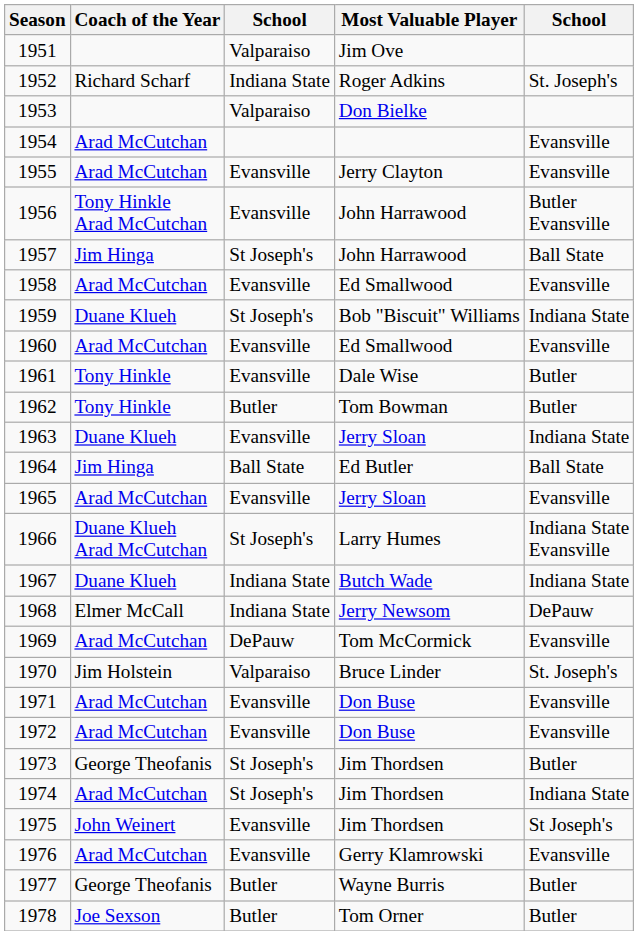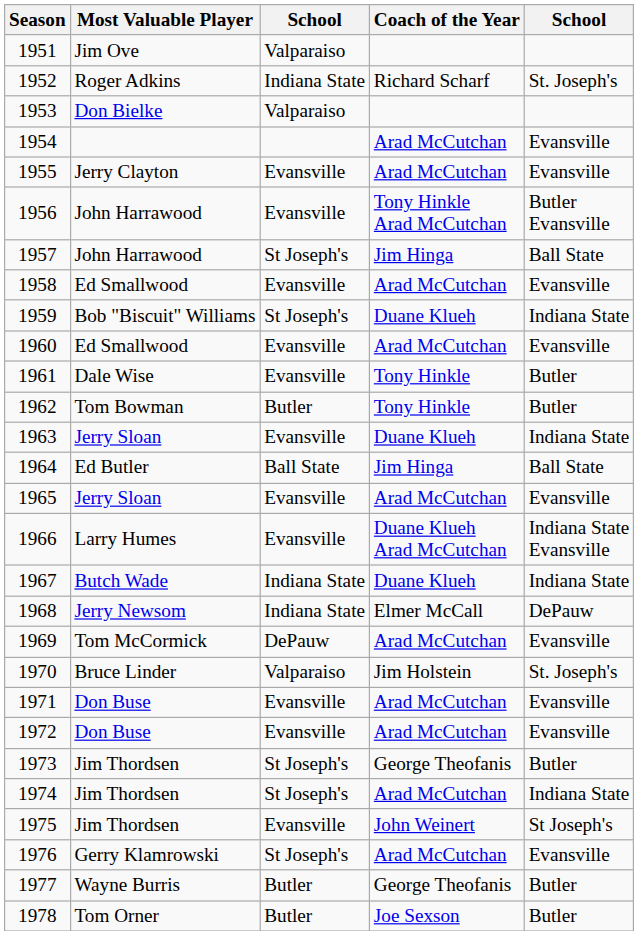columns swapped: Most Valuable Player <-> Coach of the Year
1966 | column 3: St Joseph's -> Evansville
1976 | column 3: Evansville -> St Joseph's
